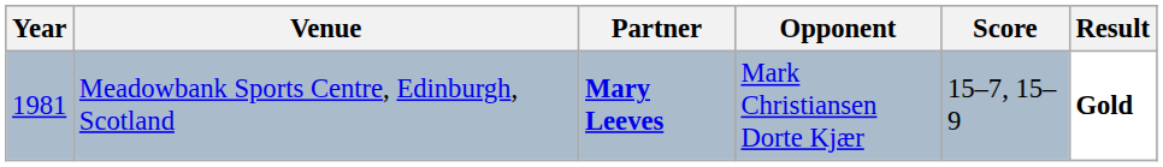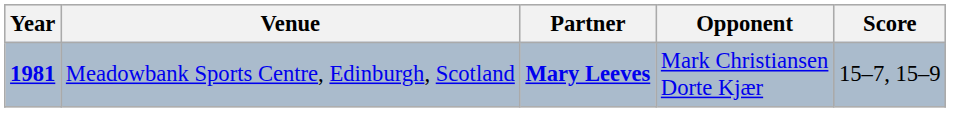- column: Result | Gold
Meadowbank Sports Centre, Edinburgh, Scotland | Year: normal -> bold
